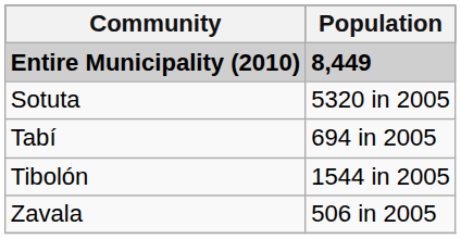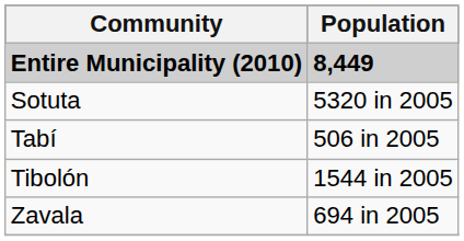Tabí | Population: 694 in 2005 -> 506 in 2005
Zavala | Population: 506 in 2005 -> 694 in 2005
